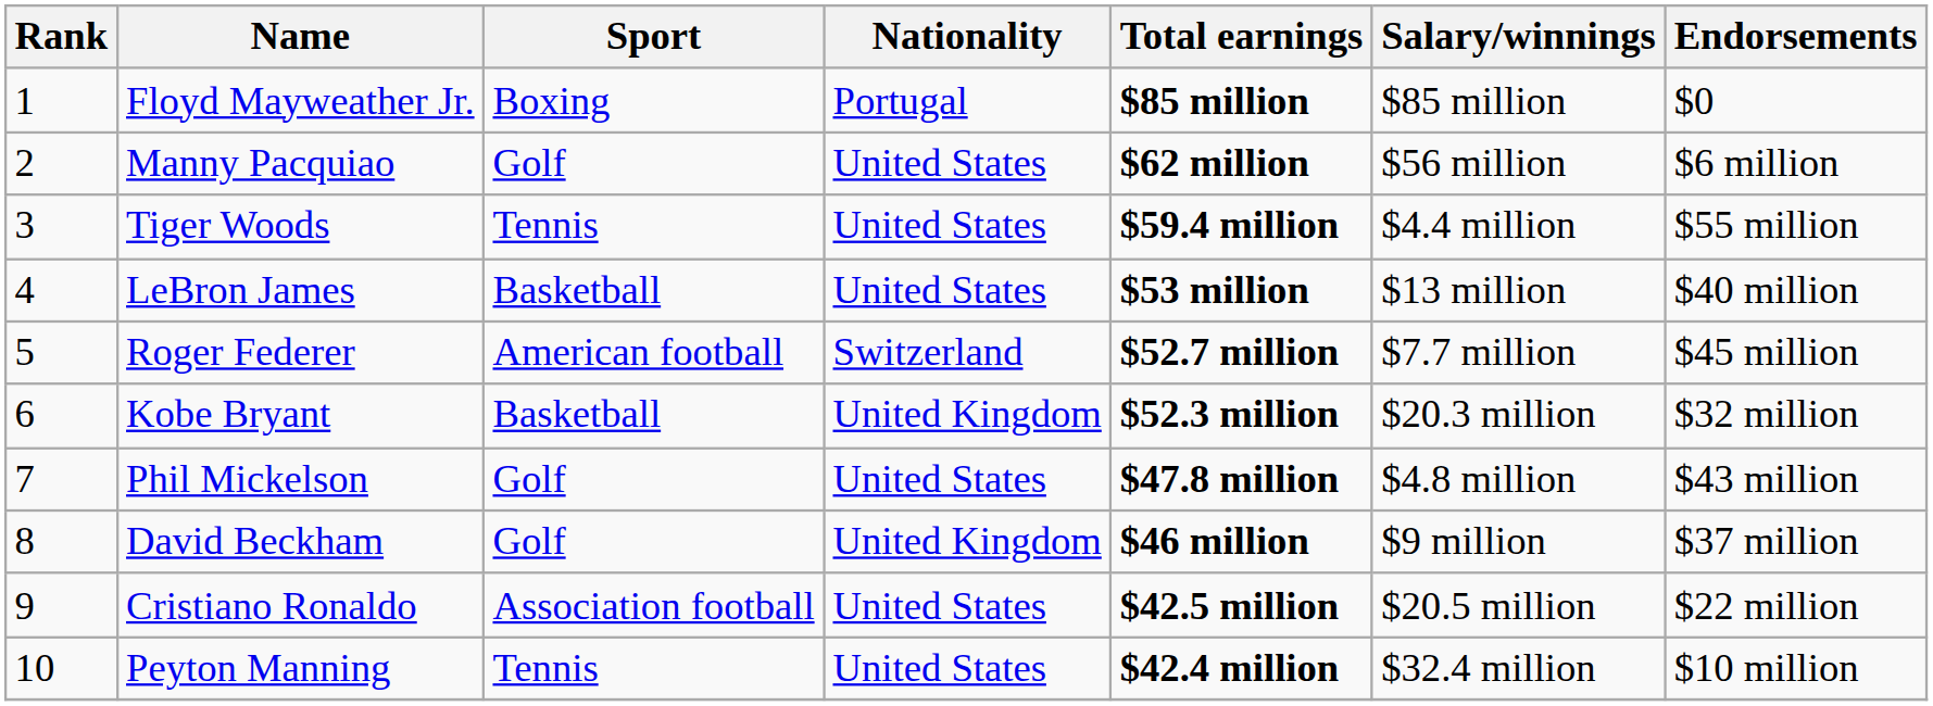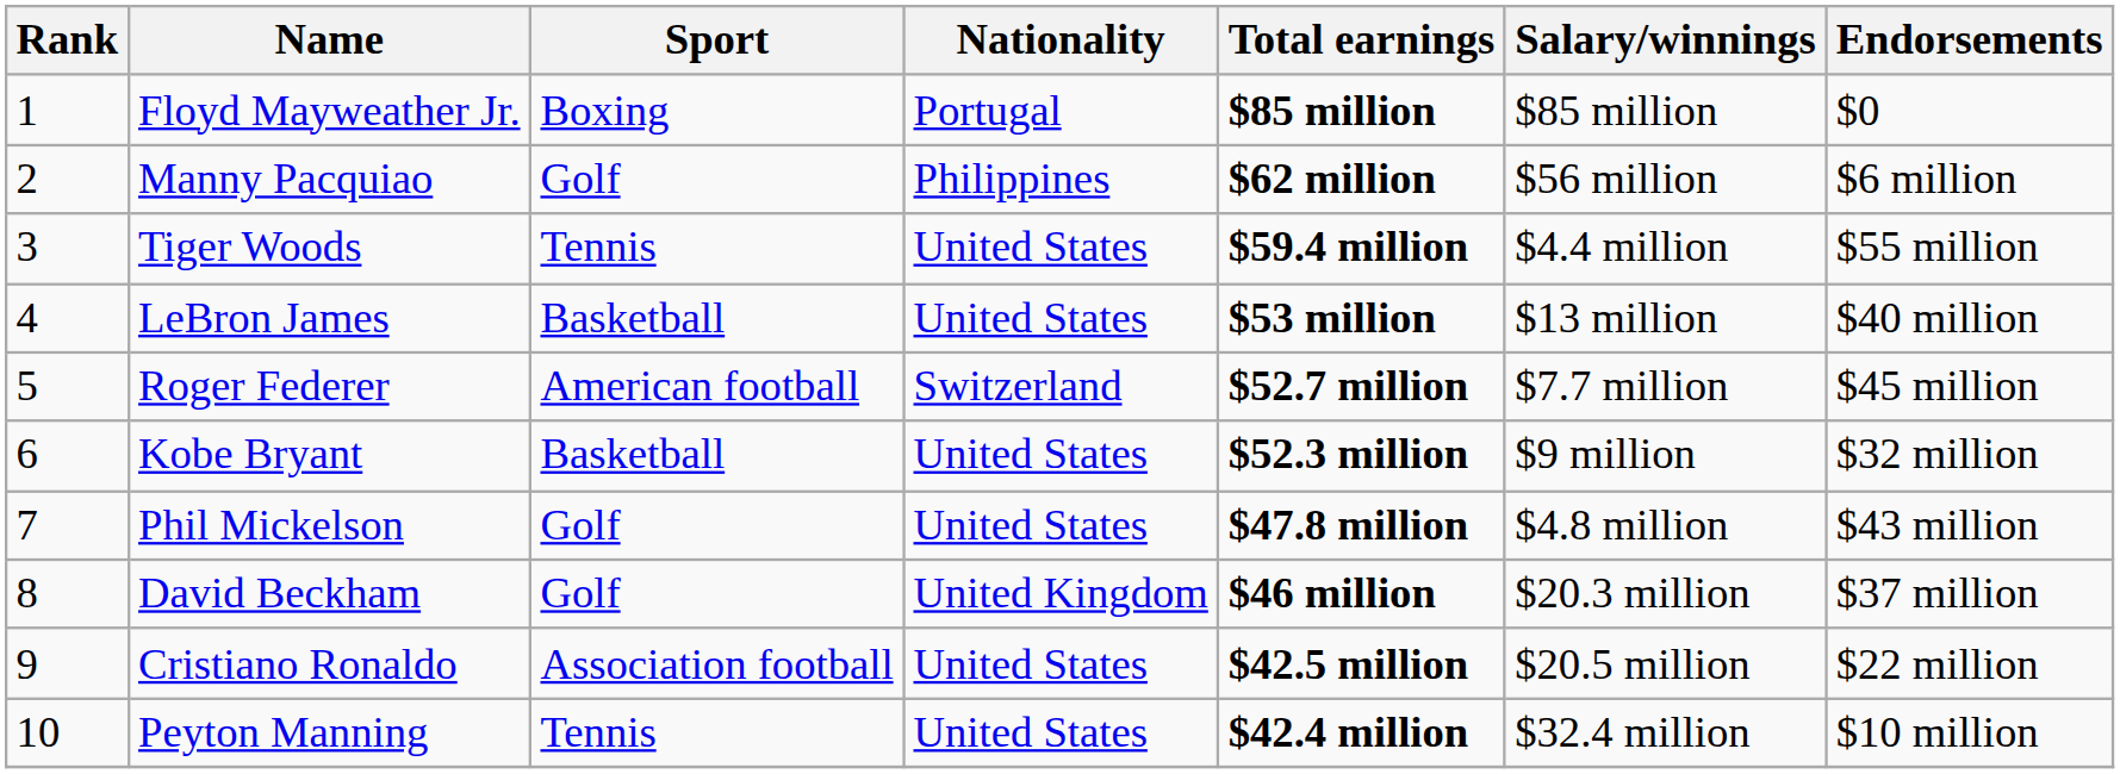Manny Pacquiao | Nationality: United States -> Philippines
Kobe Bryant | Nationality: United Kingdom -> United States
Kobe Bryant | Salary/winnings: $20.3 million -> $9 million
David Beckham | Salary/winnings: $9 million -> $20.3 million
